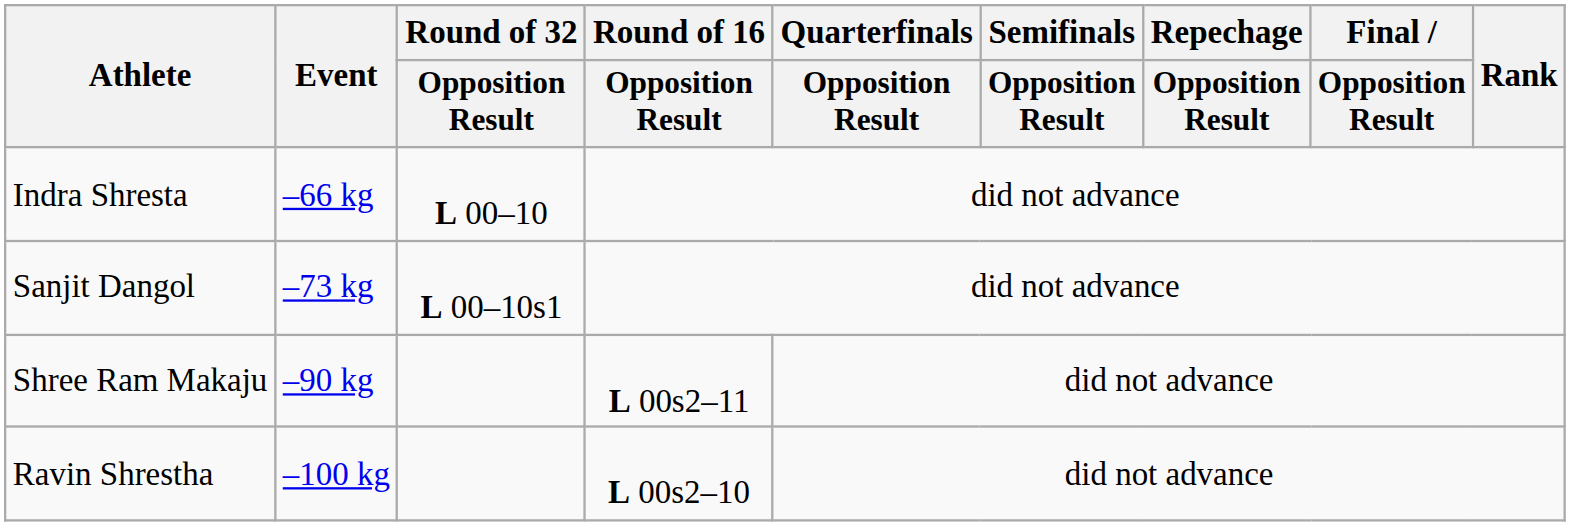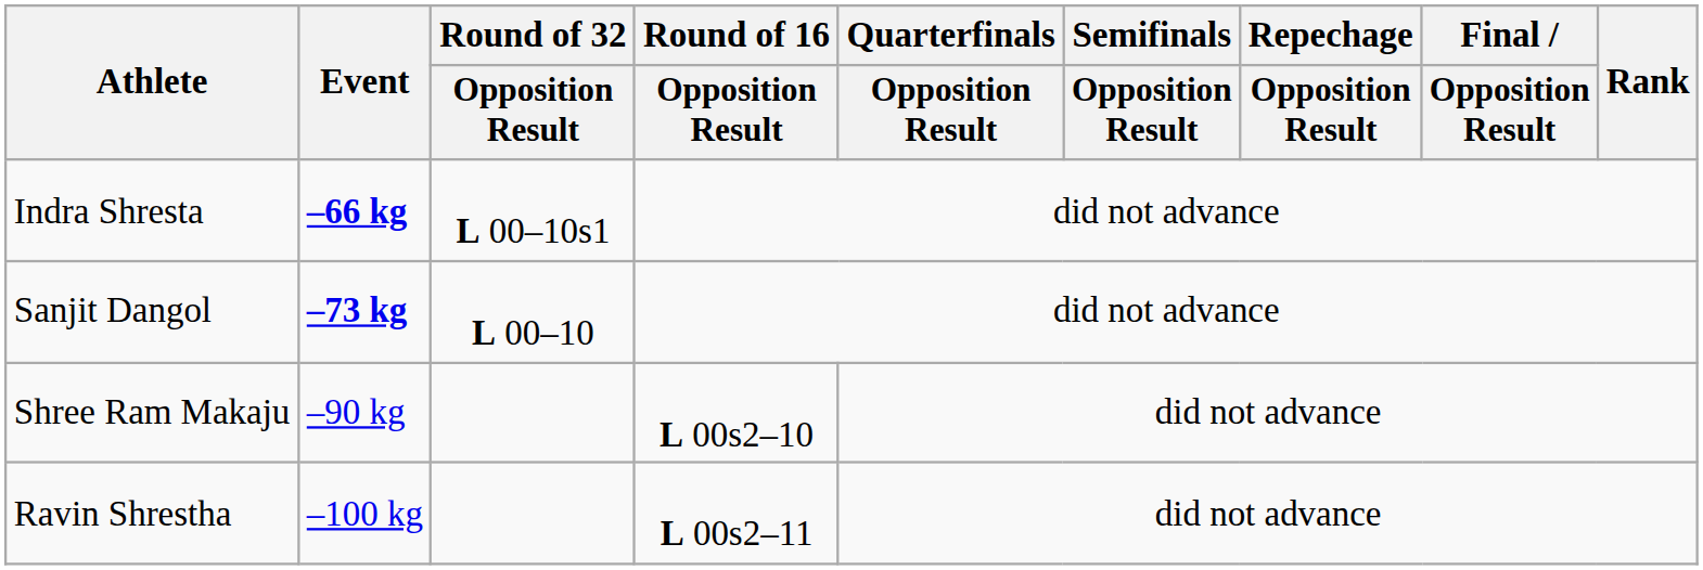Indra Shresta | Event: normal -> bold
Indra Shresta | Round of 32 / Opposition Result: L 00–10 -> L 00–10s1
Sanjit Dangol | Event: normal -> bold
Sanjit Dangol | Round of 32 / Opposition Result: L 00–10s1 -> L 00–10
Shree Ram Makaju | Round of 16 / Opposition Result: L 00s2–11 -> L 00s2–10
Ravin Shrestha | Round of 16 / Opposition Result: L 00s2–10 -> L 00s2–11
